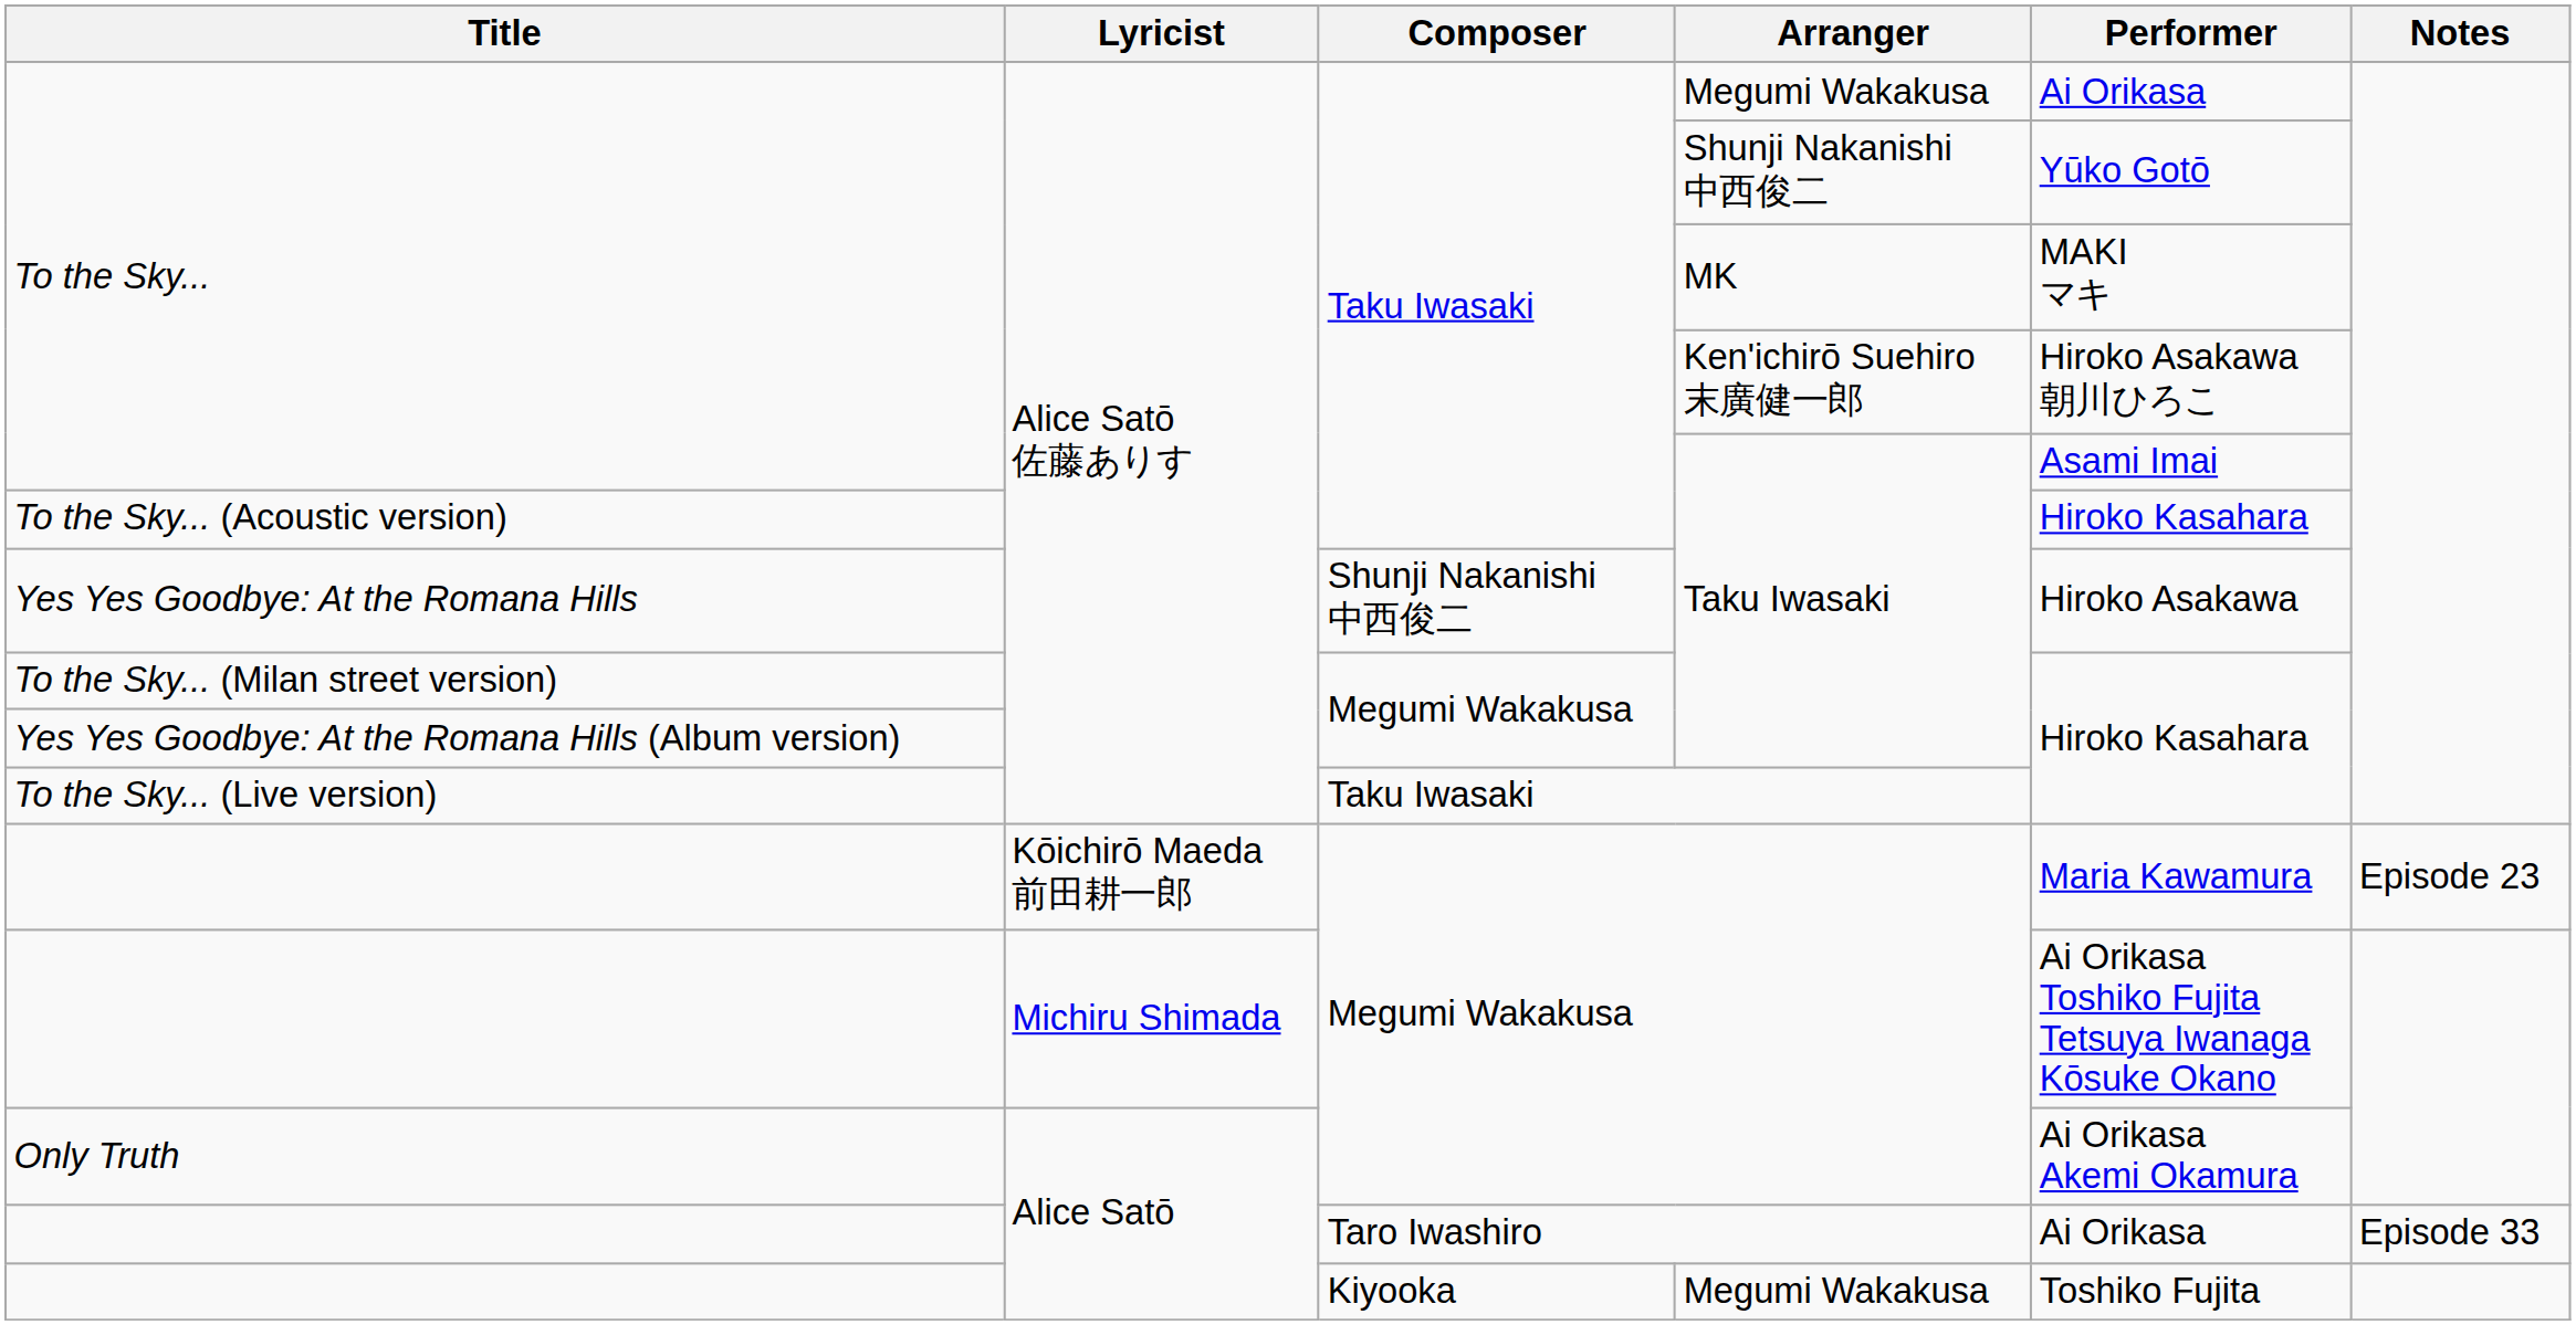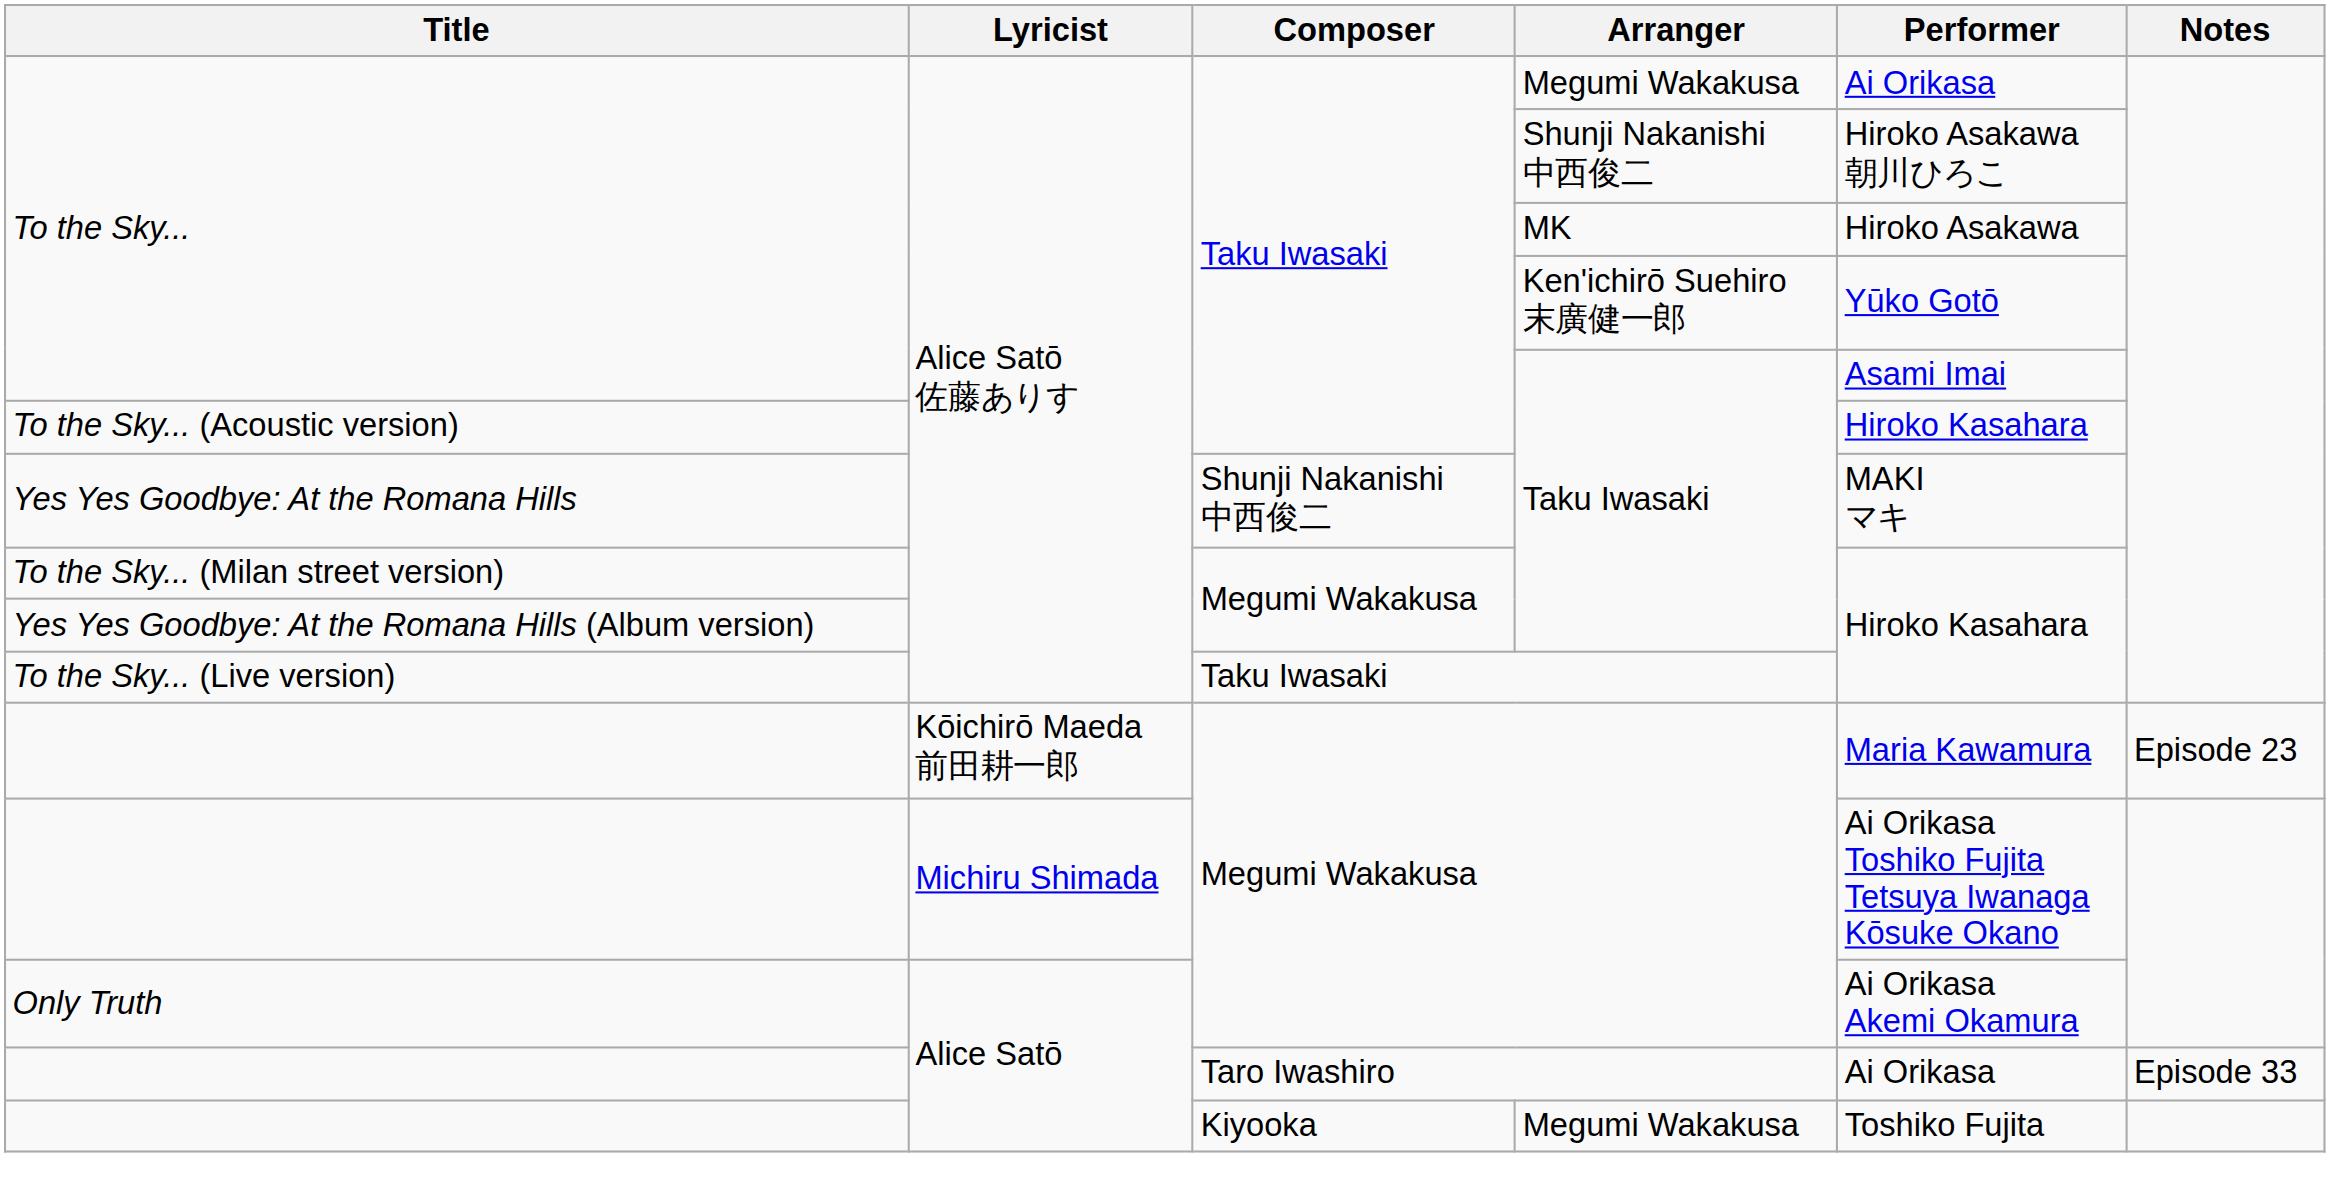To the Sky... / Shunji Nakanishi 中西俊二 | Performer: Yūko Gotō -> Hiroko Asakawa 朝川ひろこ
To the Sky... / MK | Performer: MAKI マキ -> Hiroko Asakawa
To the Sky... / Ken'ichirō Suehiro 末廣健一郎 | Performer: Hiroko Asakawa 朝川ひろこ -> Yūko Gotō
Yes Yes Goodbye: At the Romana Hills | Performer: Hiroko Asakawa -> MAKI マキ
